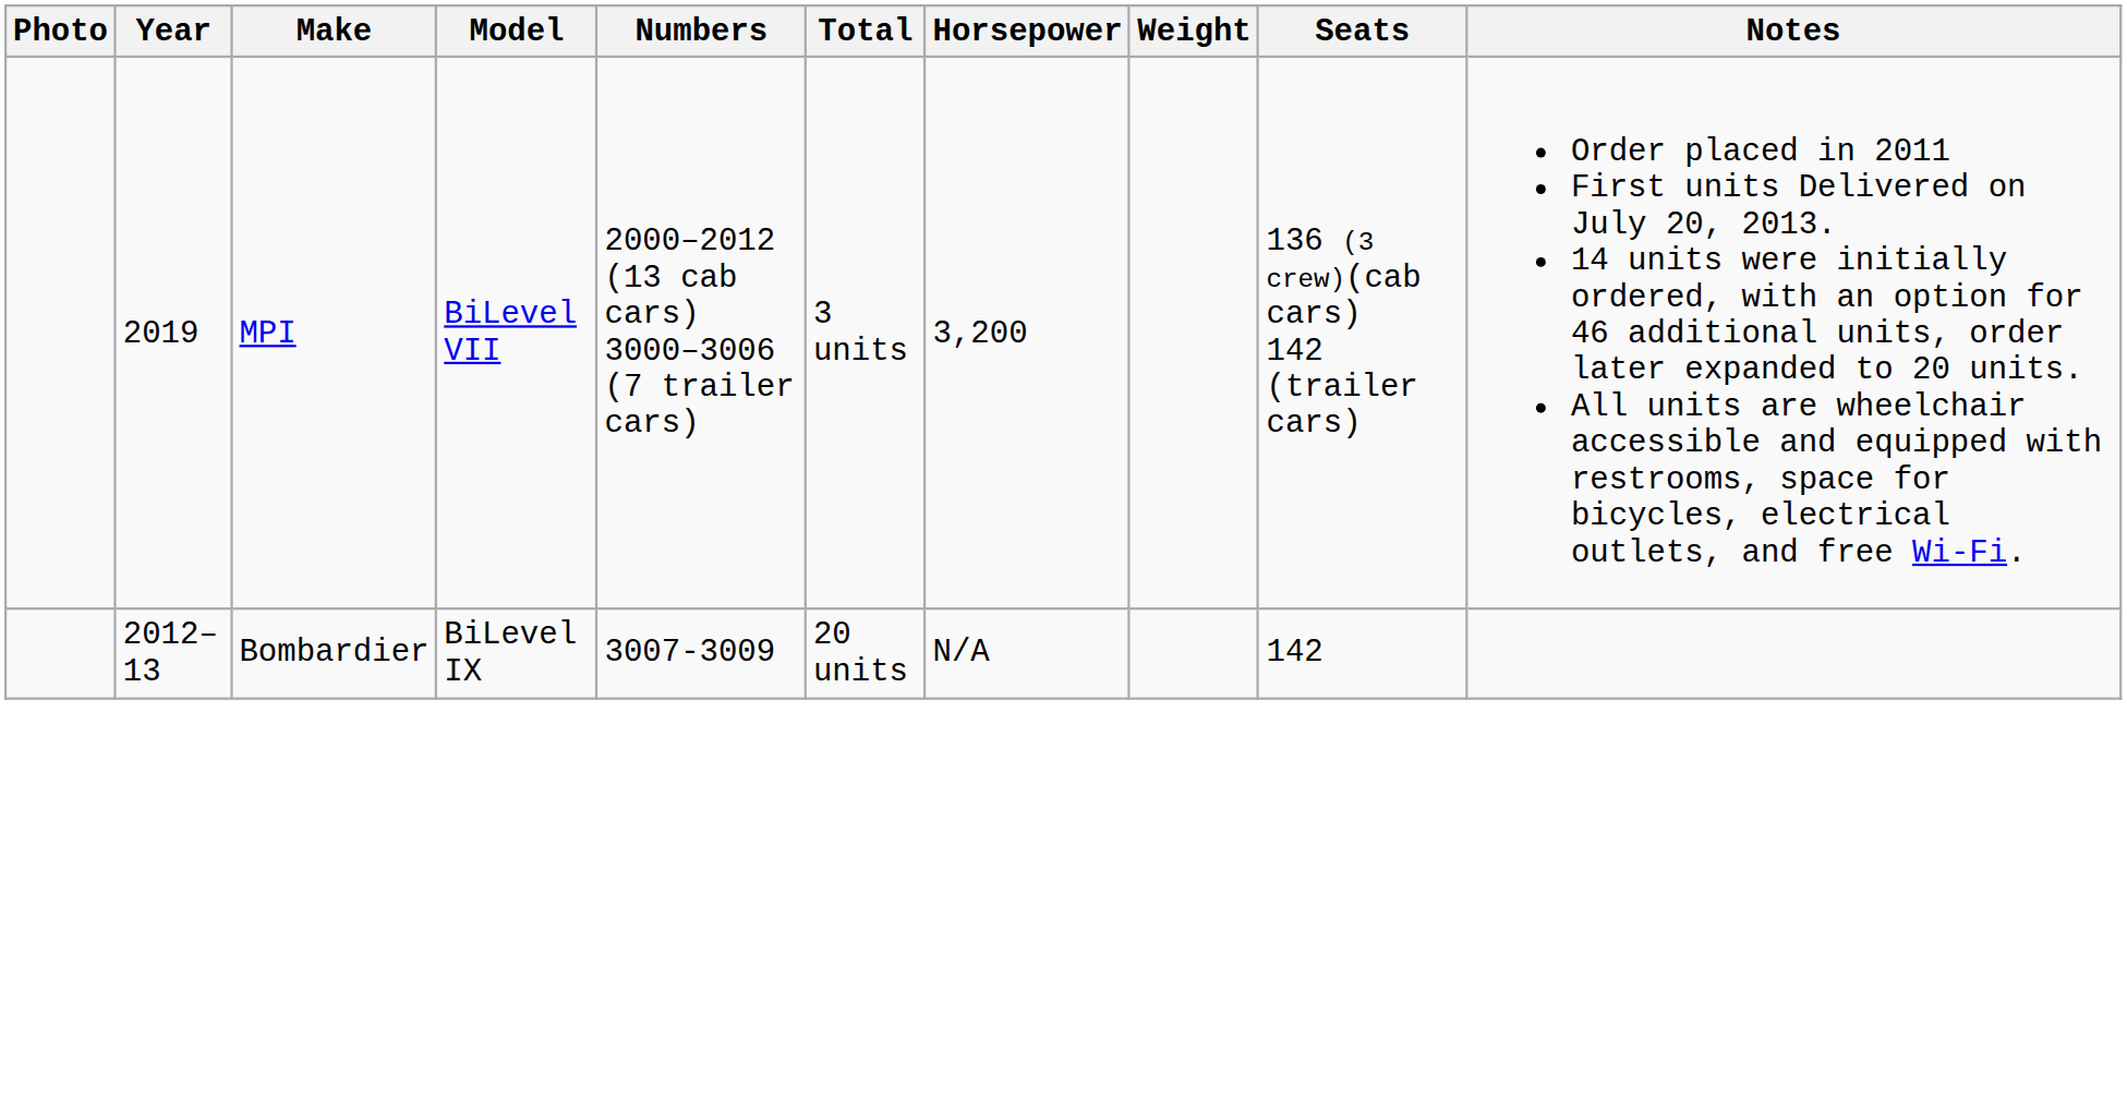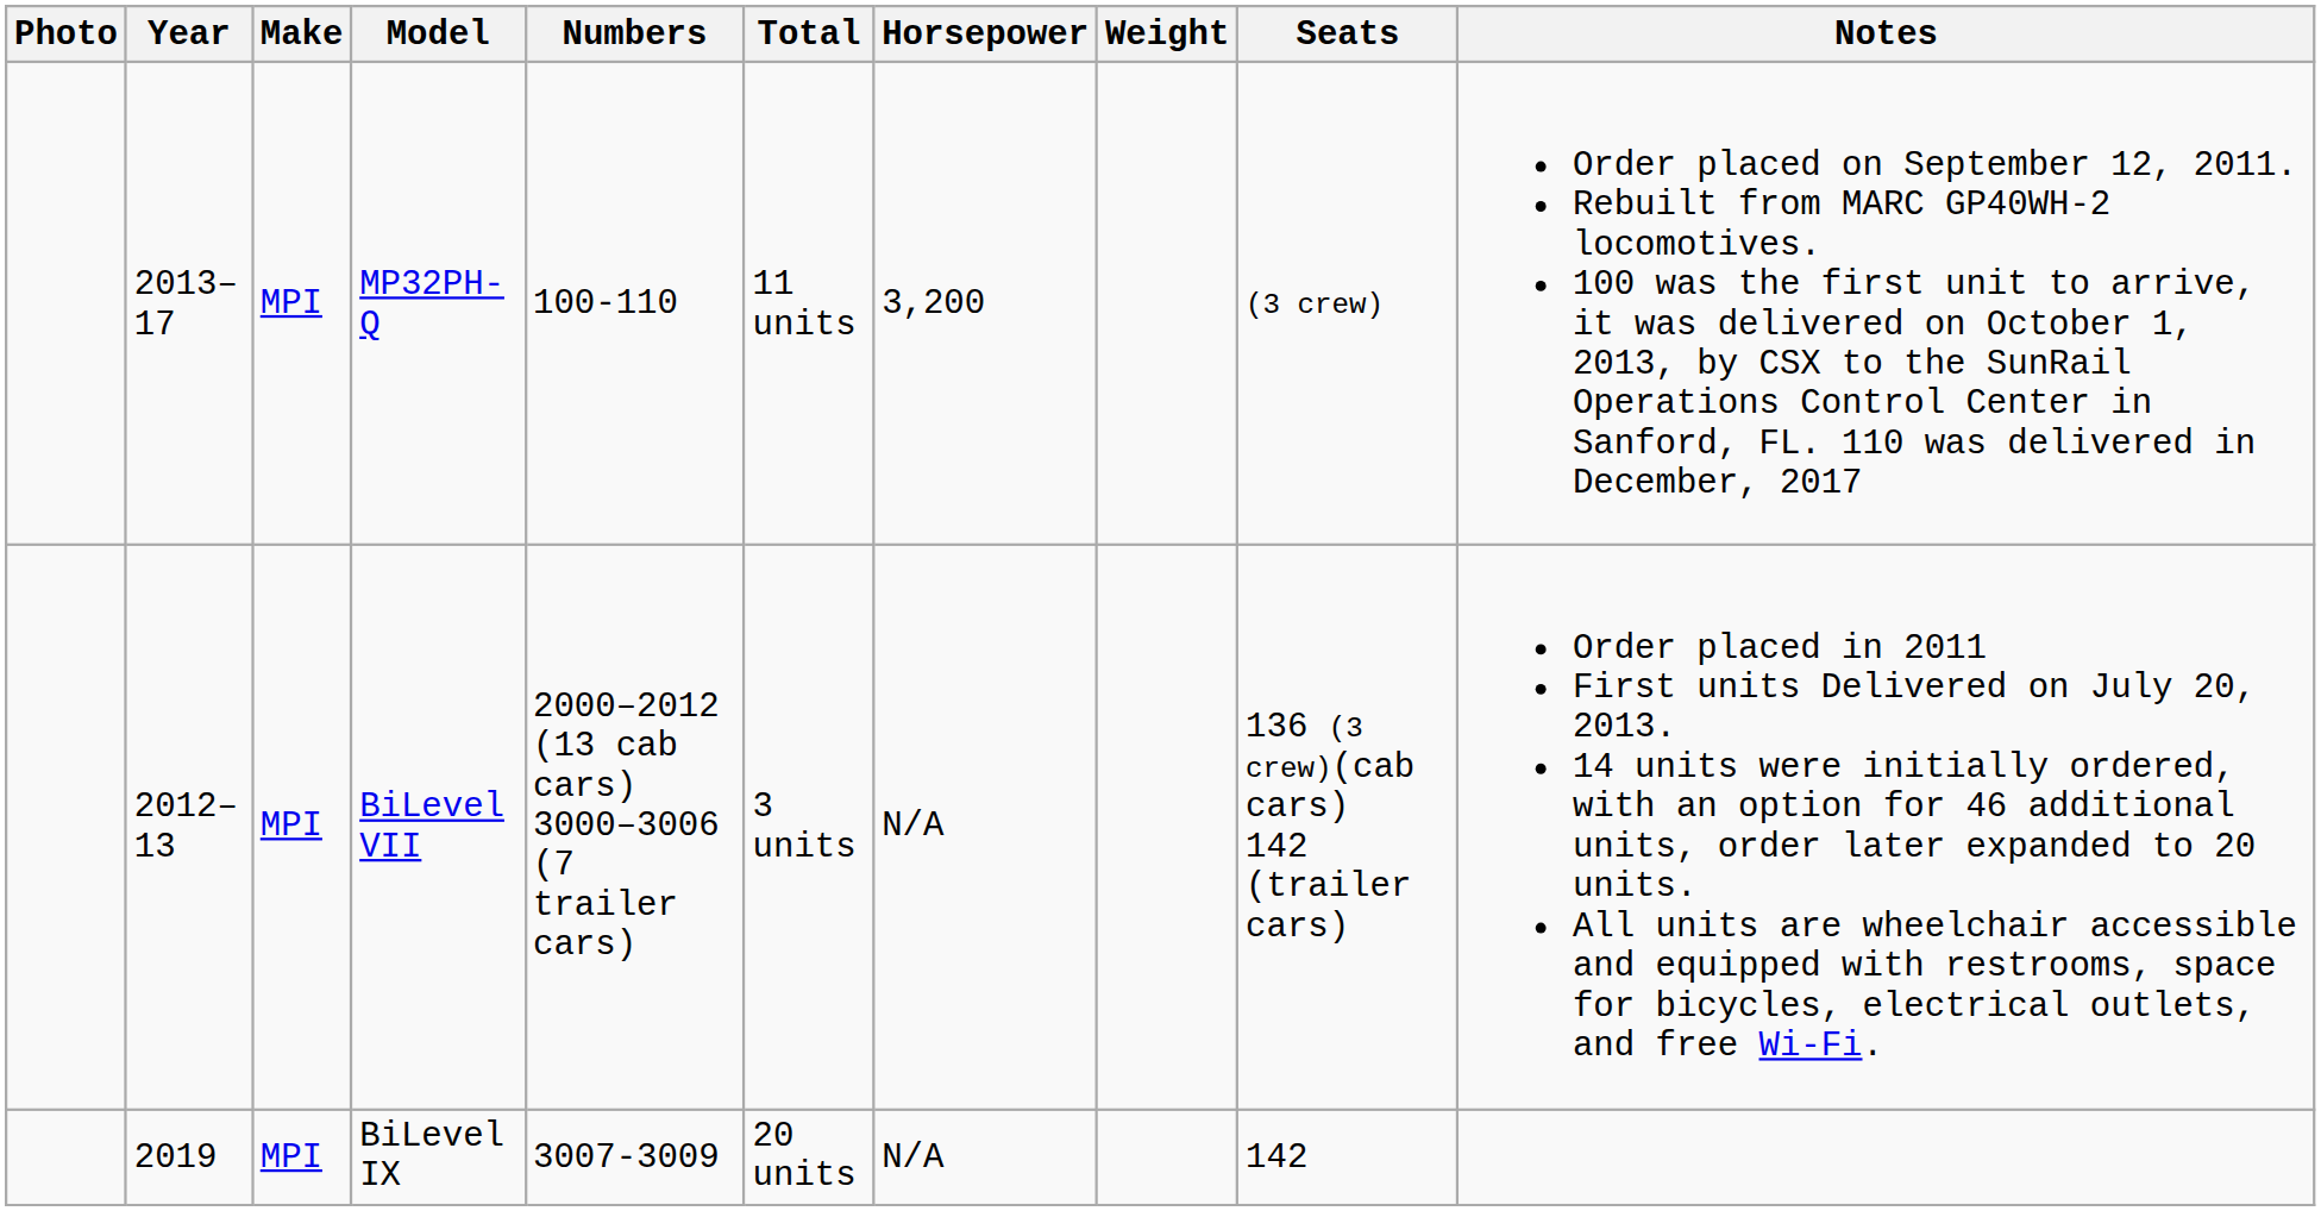+ row: 2013–17 | MPI | MP32PH-Q | 100-110 | 11 units | 3,200 | (3 crew) | Order placed on September 12, 2011. Rebuilt from MARC GP40WH-2 locomotives. 100 was the first unit to arrive, it was delivered on October 1, 2013, by CSX to the SunRail Operations Control Center in Sanford, FL. 110 was delivered in December, 2017
BiLevel VII | Year: 2019 -> 2012–13
BiLevel VII | Horsepower: 3,200 -> N/A
BiLevel IX | Year: 2012–13 -> 2019
BiLevel IX | Make: Bombardier -> MPI
